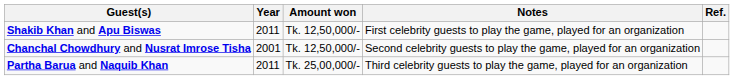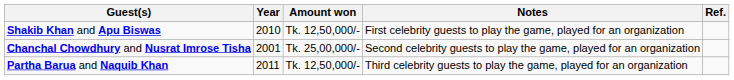Shakib Khan and Apu Biswas | Year: 2011 -> 2010
Chanchal Chowdhury and Nusrat Imrose Tisha | Amount won: Tk. 12,50,000/- -> Tk. 25,00,000/-
Partha Barua and Naquib Khan | Amount won: Tk. 25,00,000/- -> Tk. 12,50,000/-
